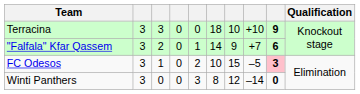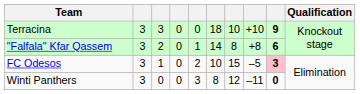"Falfala" Kfar Qassem | column 7: 9 -> 8
"Falfala" Kfar Qassem | column 8: +7 -> +8
Winti Panthers | column 8: –14 -> –11
